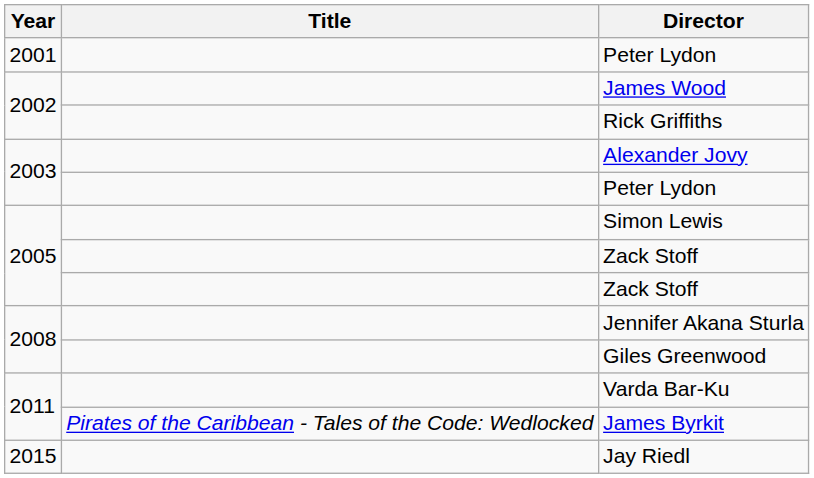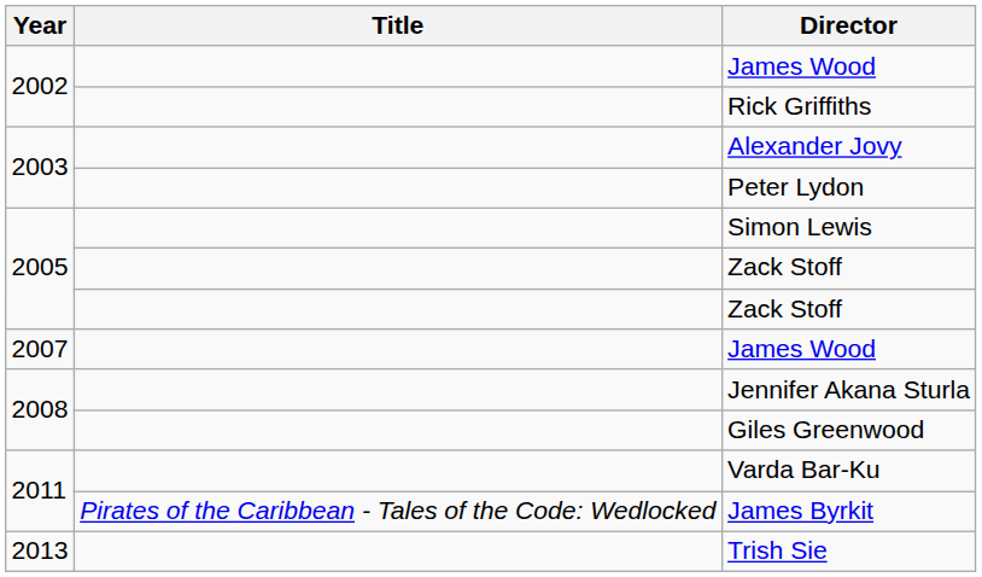- row: 2001 | Peter Lydon
+ row: 2007 | James Wood
+ row: 2013 | Trish Sie
- row: 2015 | Jay Riedl
